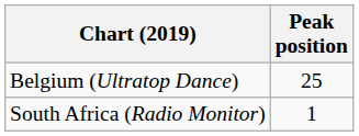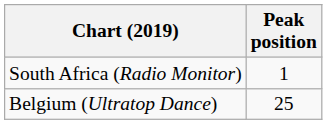rows swapped: Belgium (Ultratop Dance) <-> South Africa (Radio Monitor)
